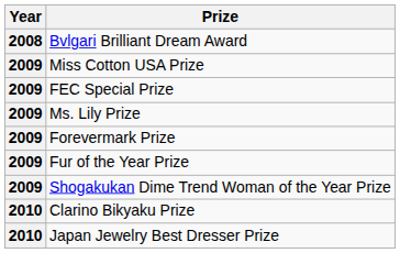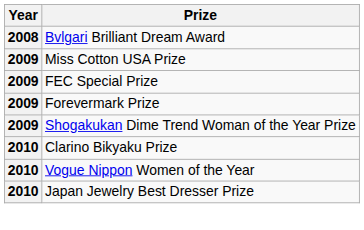- row: 2009 | Ms. Lily Prize
- row: 2009 | Fur of the Year Prize
+ row: 2010 | Vogue Nippon Women of the Year
